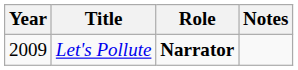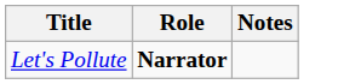- column: Year | 2009
